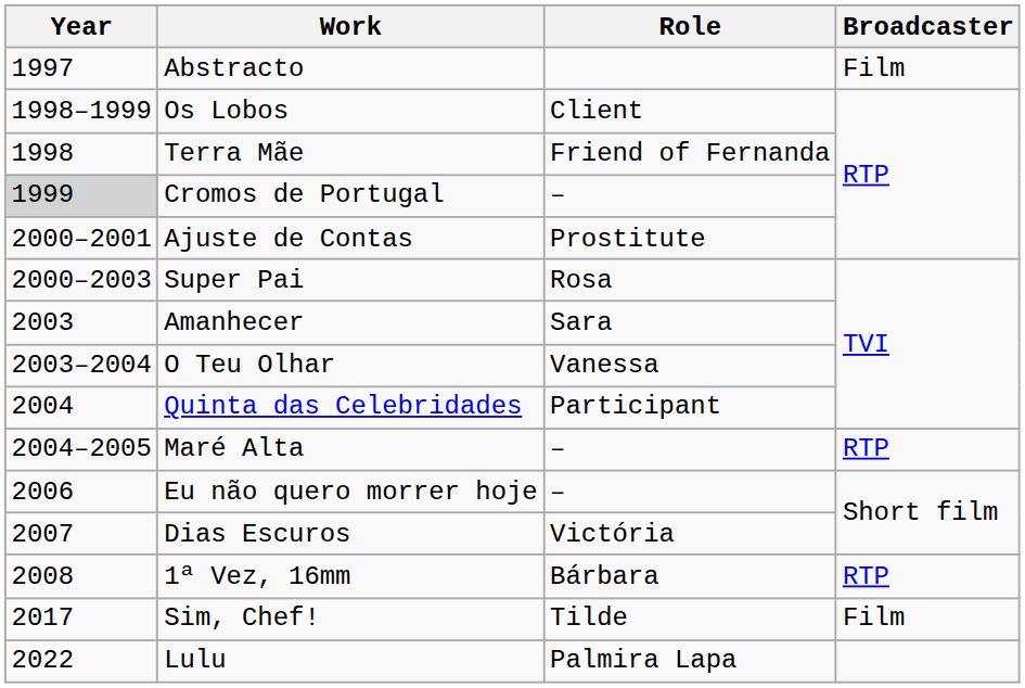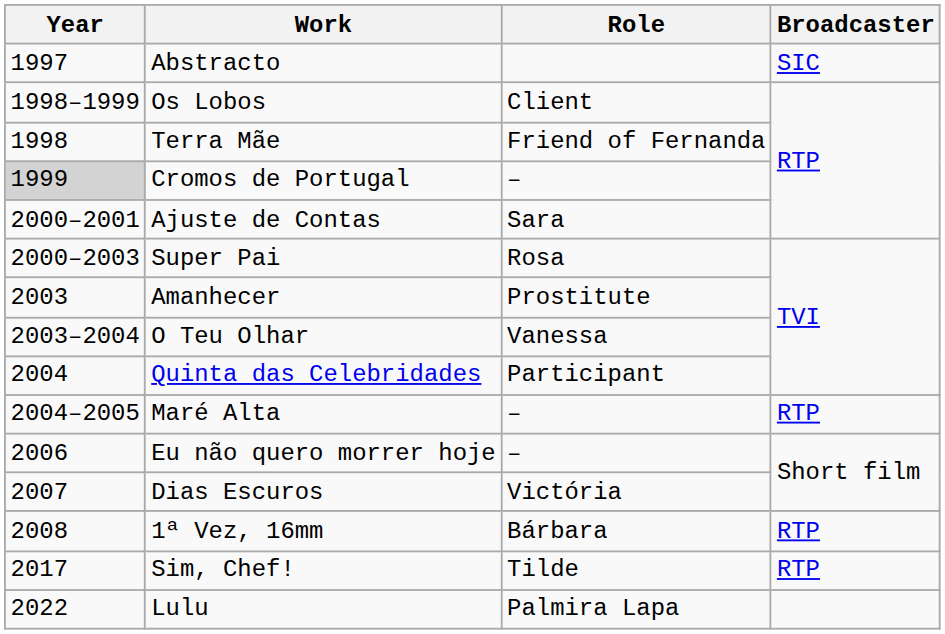Abstracto | Broadcaster: Film -> SIC
Ajuste de Contas | Role: Prostitute -> Sara
Amanhecer | Role: Sara -> Prostitute
Sim, Chef! | Broadcaster: Film -> RTP
